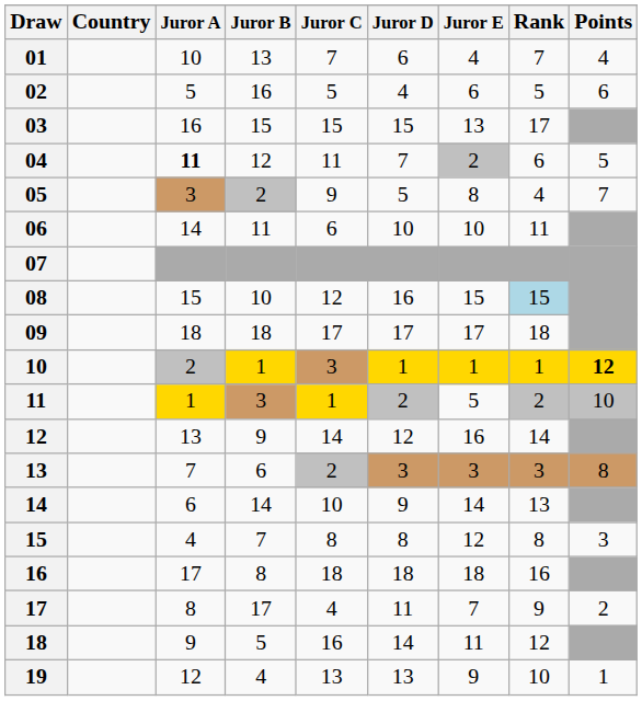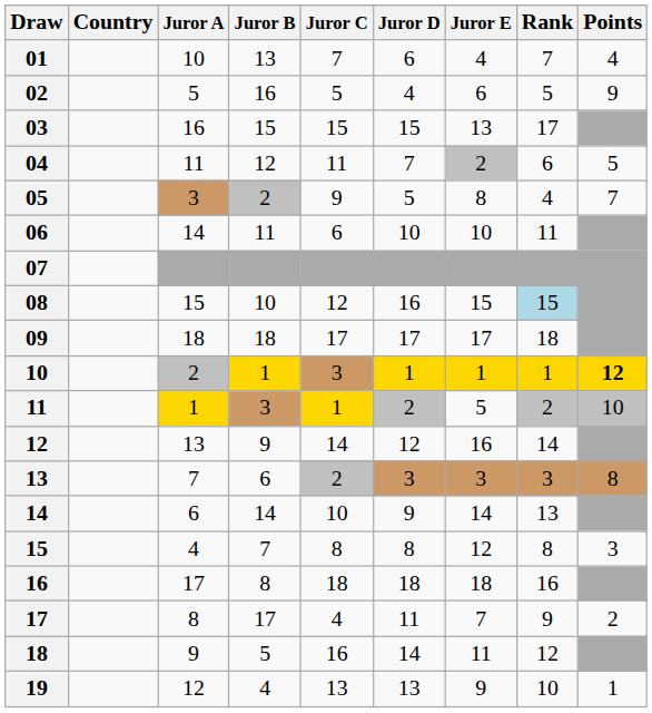02 | Points: 6 -> 9
04 | Juror A: bold -> normal
